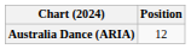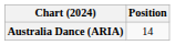Australia Dance (ARIA) | Position: 12 -> 14
